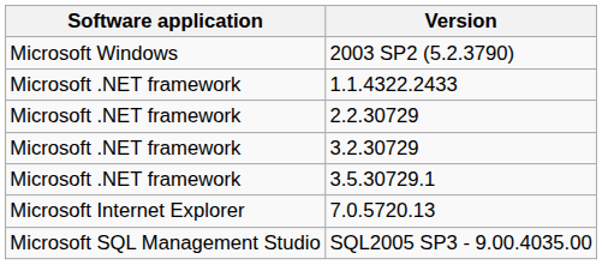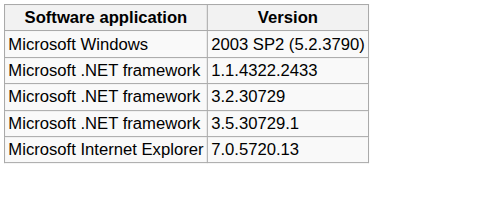- row: Microsoft .NET framework | 2.2.30729
- row: Microsoft SQL Management Studio | SQL2005 SP3 - 9.00.4035.00
